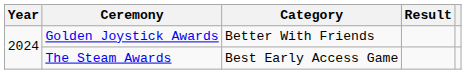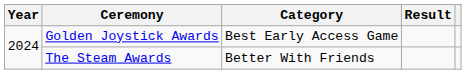Golden Joystick Awards | Category: Better With Friends -> Best Early Access Game
The Steam Awards | Category: Best Early Access Game -> Better With Friends
